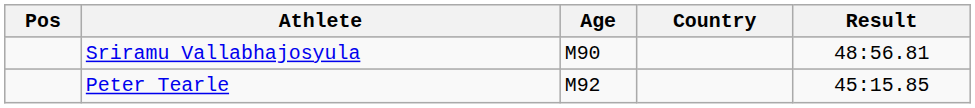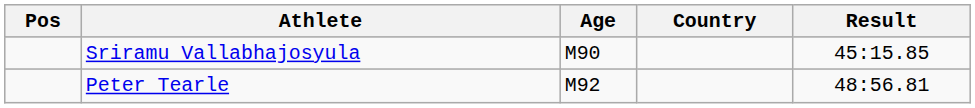Sriramu Vallabhajosyula | Result: 48:56.81 -> 45:15.85
Peter Tearle | Result: 45:15.85 -> 48:56.81
